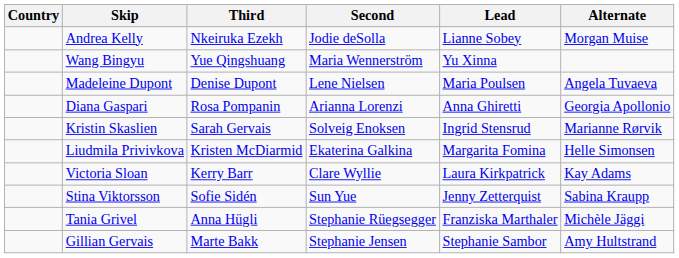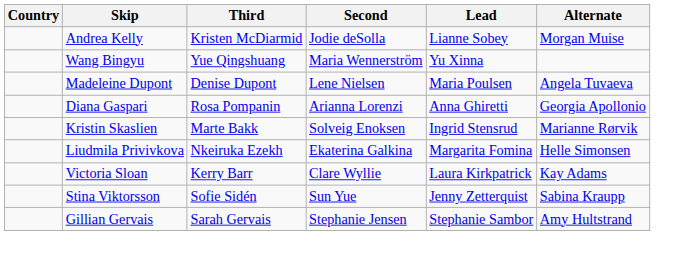Andrea Kelly | Third: Nkeiruka Ezekh -> Kristen McDiarmid
Kristin Skaslien | Third: Sarah Gervais -> Marte Bakk
Liudmila Privivkova | Third: Kristen McDiarmid -> Nkeiruka Ezekh
- row: Tania Grivel | Anna Hügli | Stephanie Rüegsegger | Franziska Marthaler | Michèle Jäggi
Gillian Gervais | Third: Marte Bakk -> Sarah Gervais
